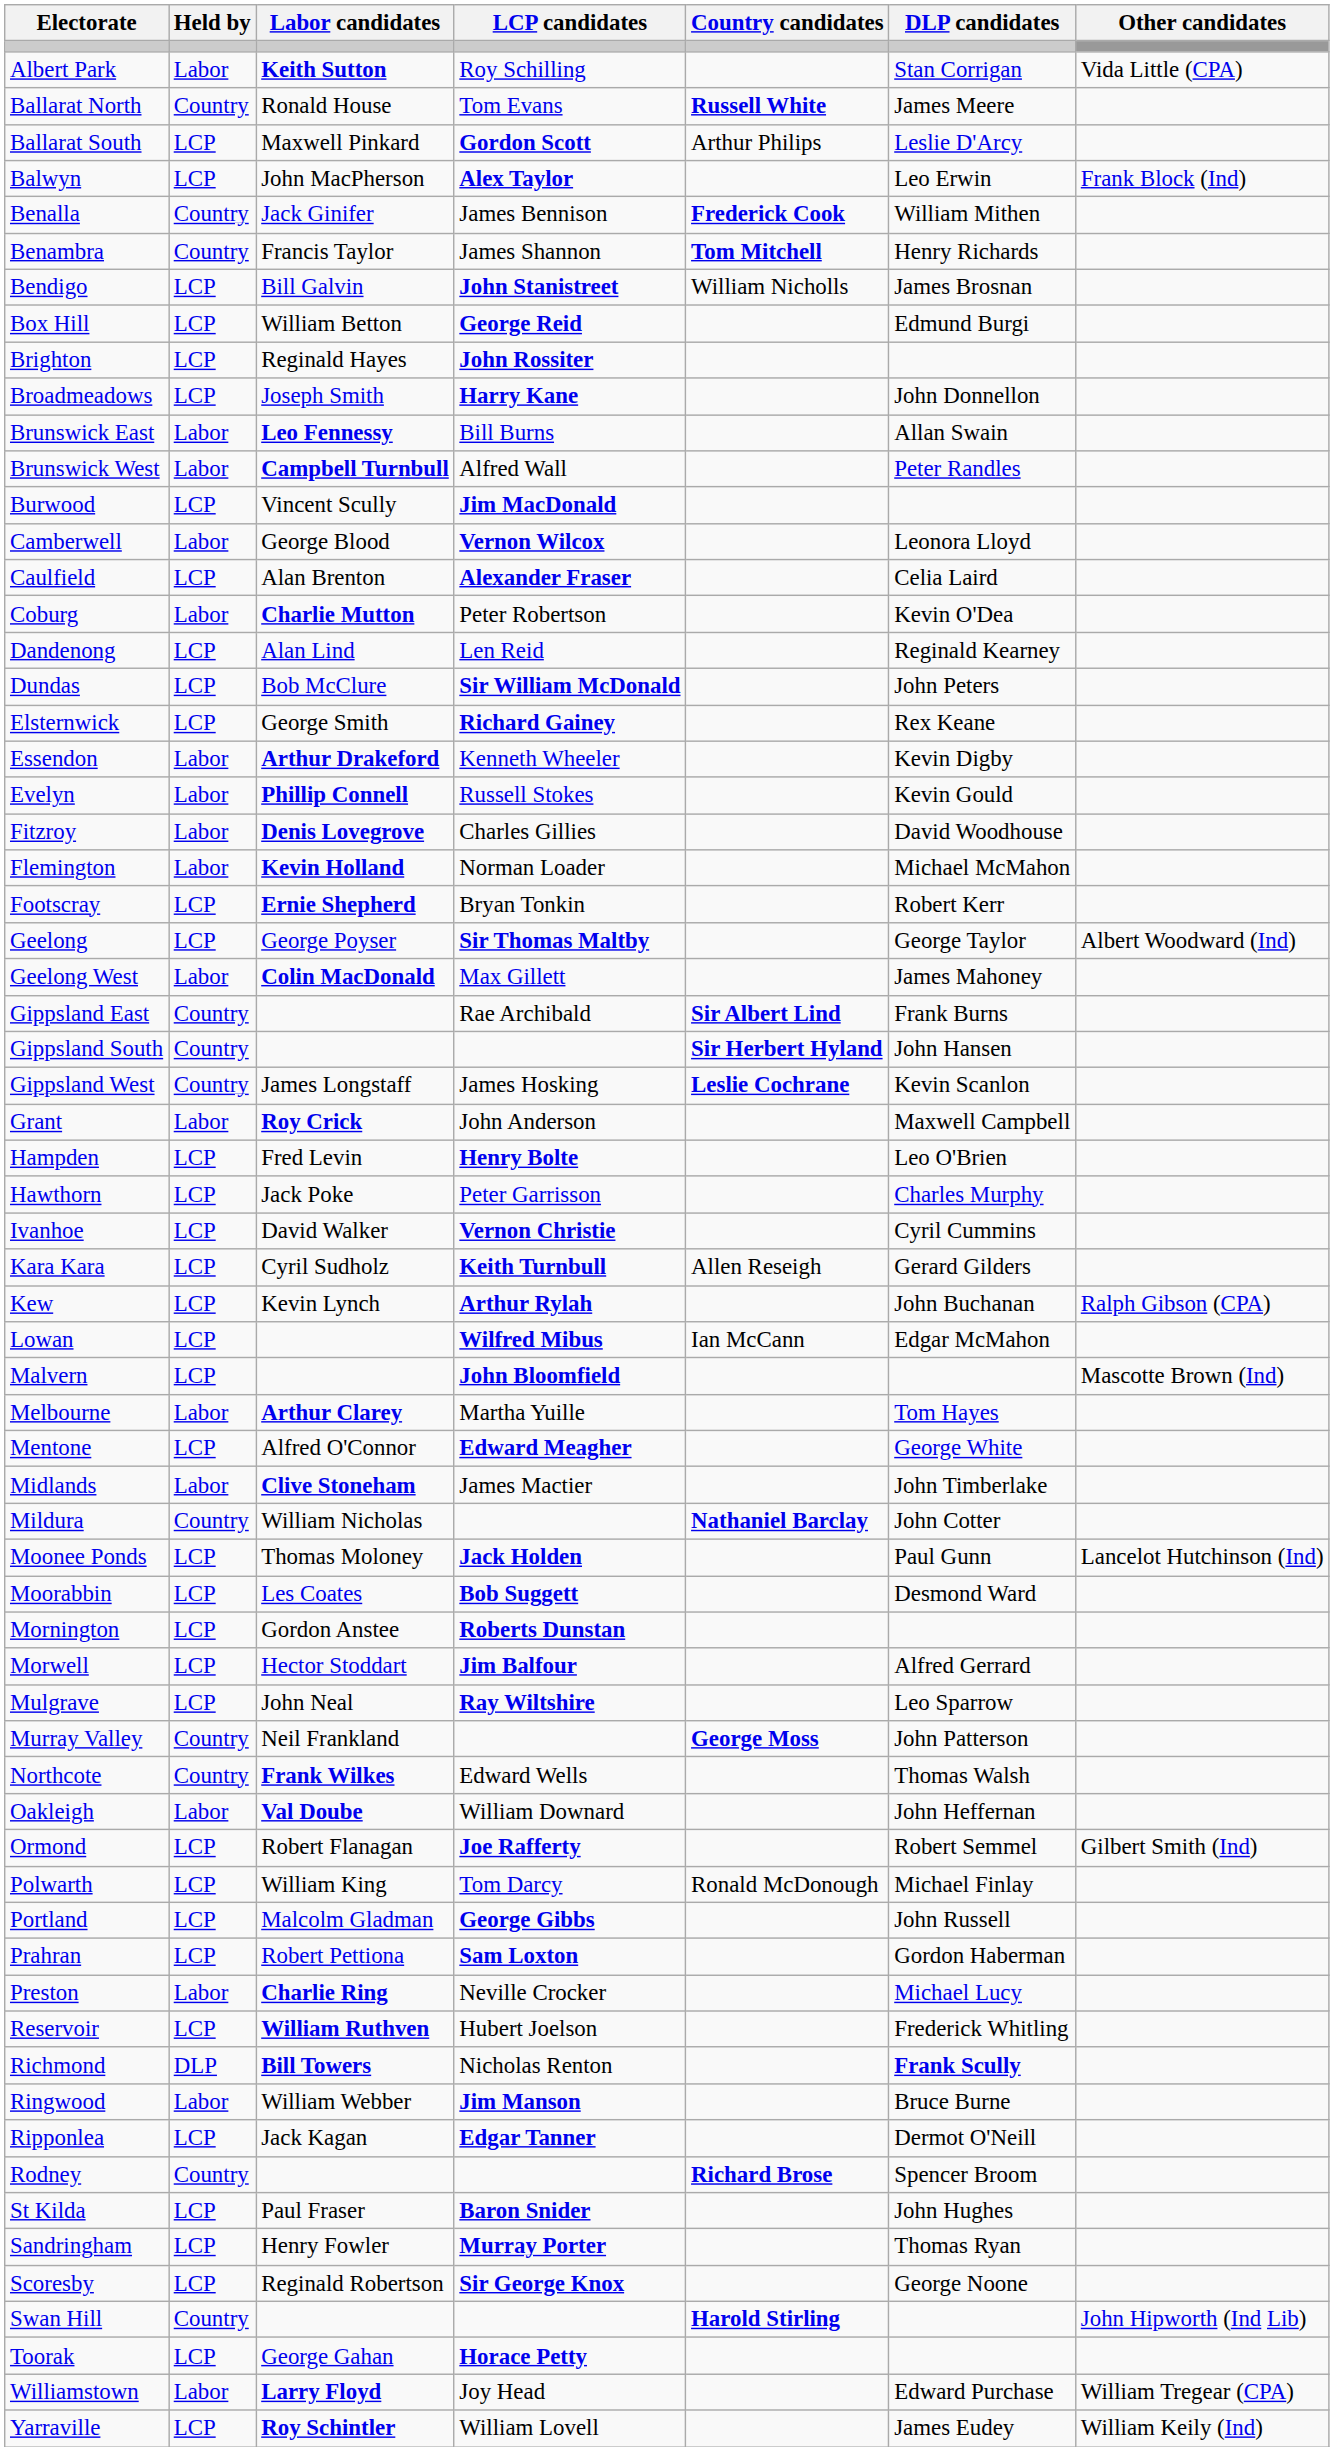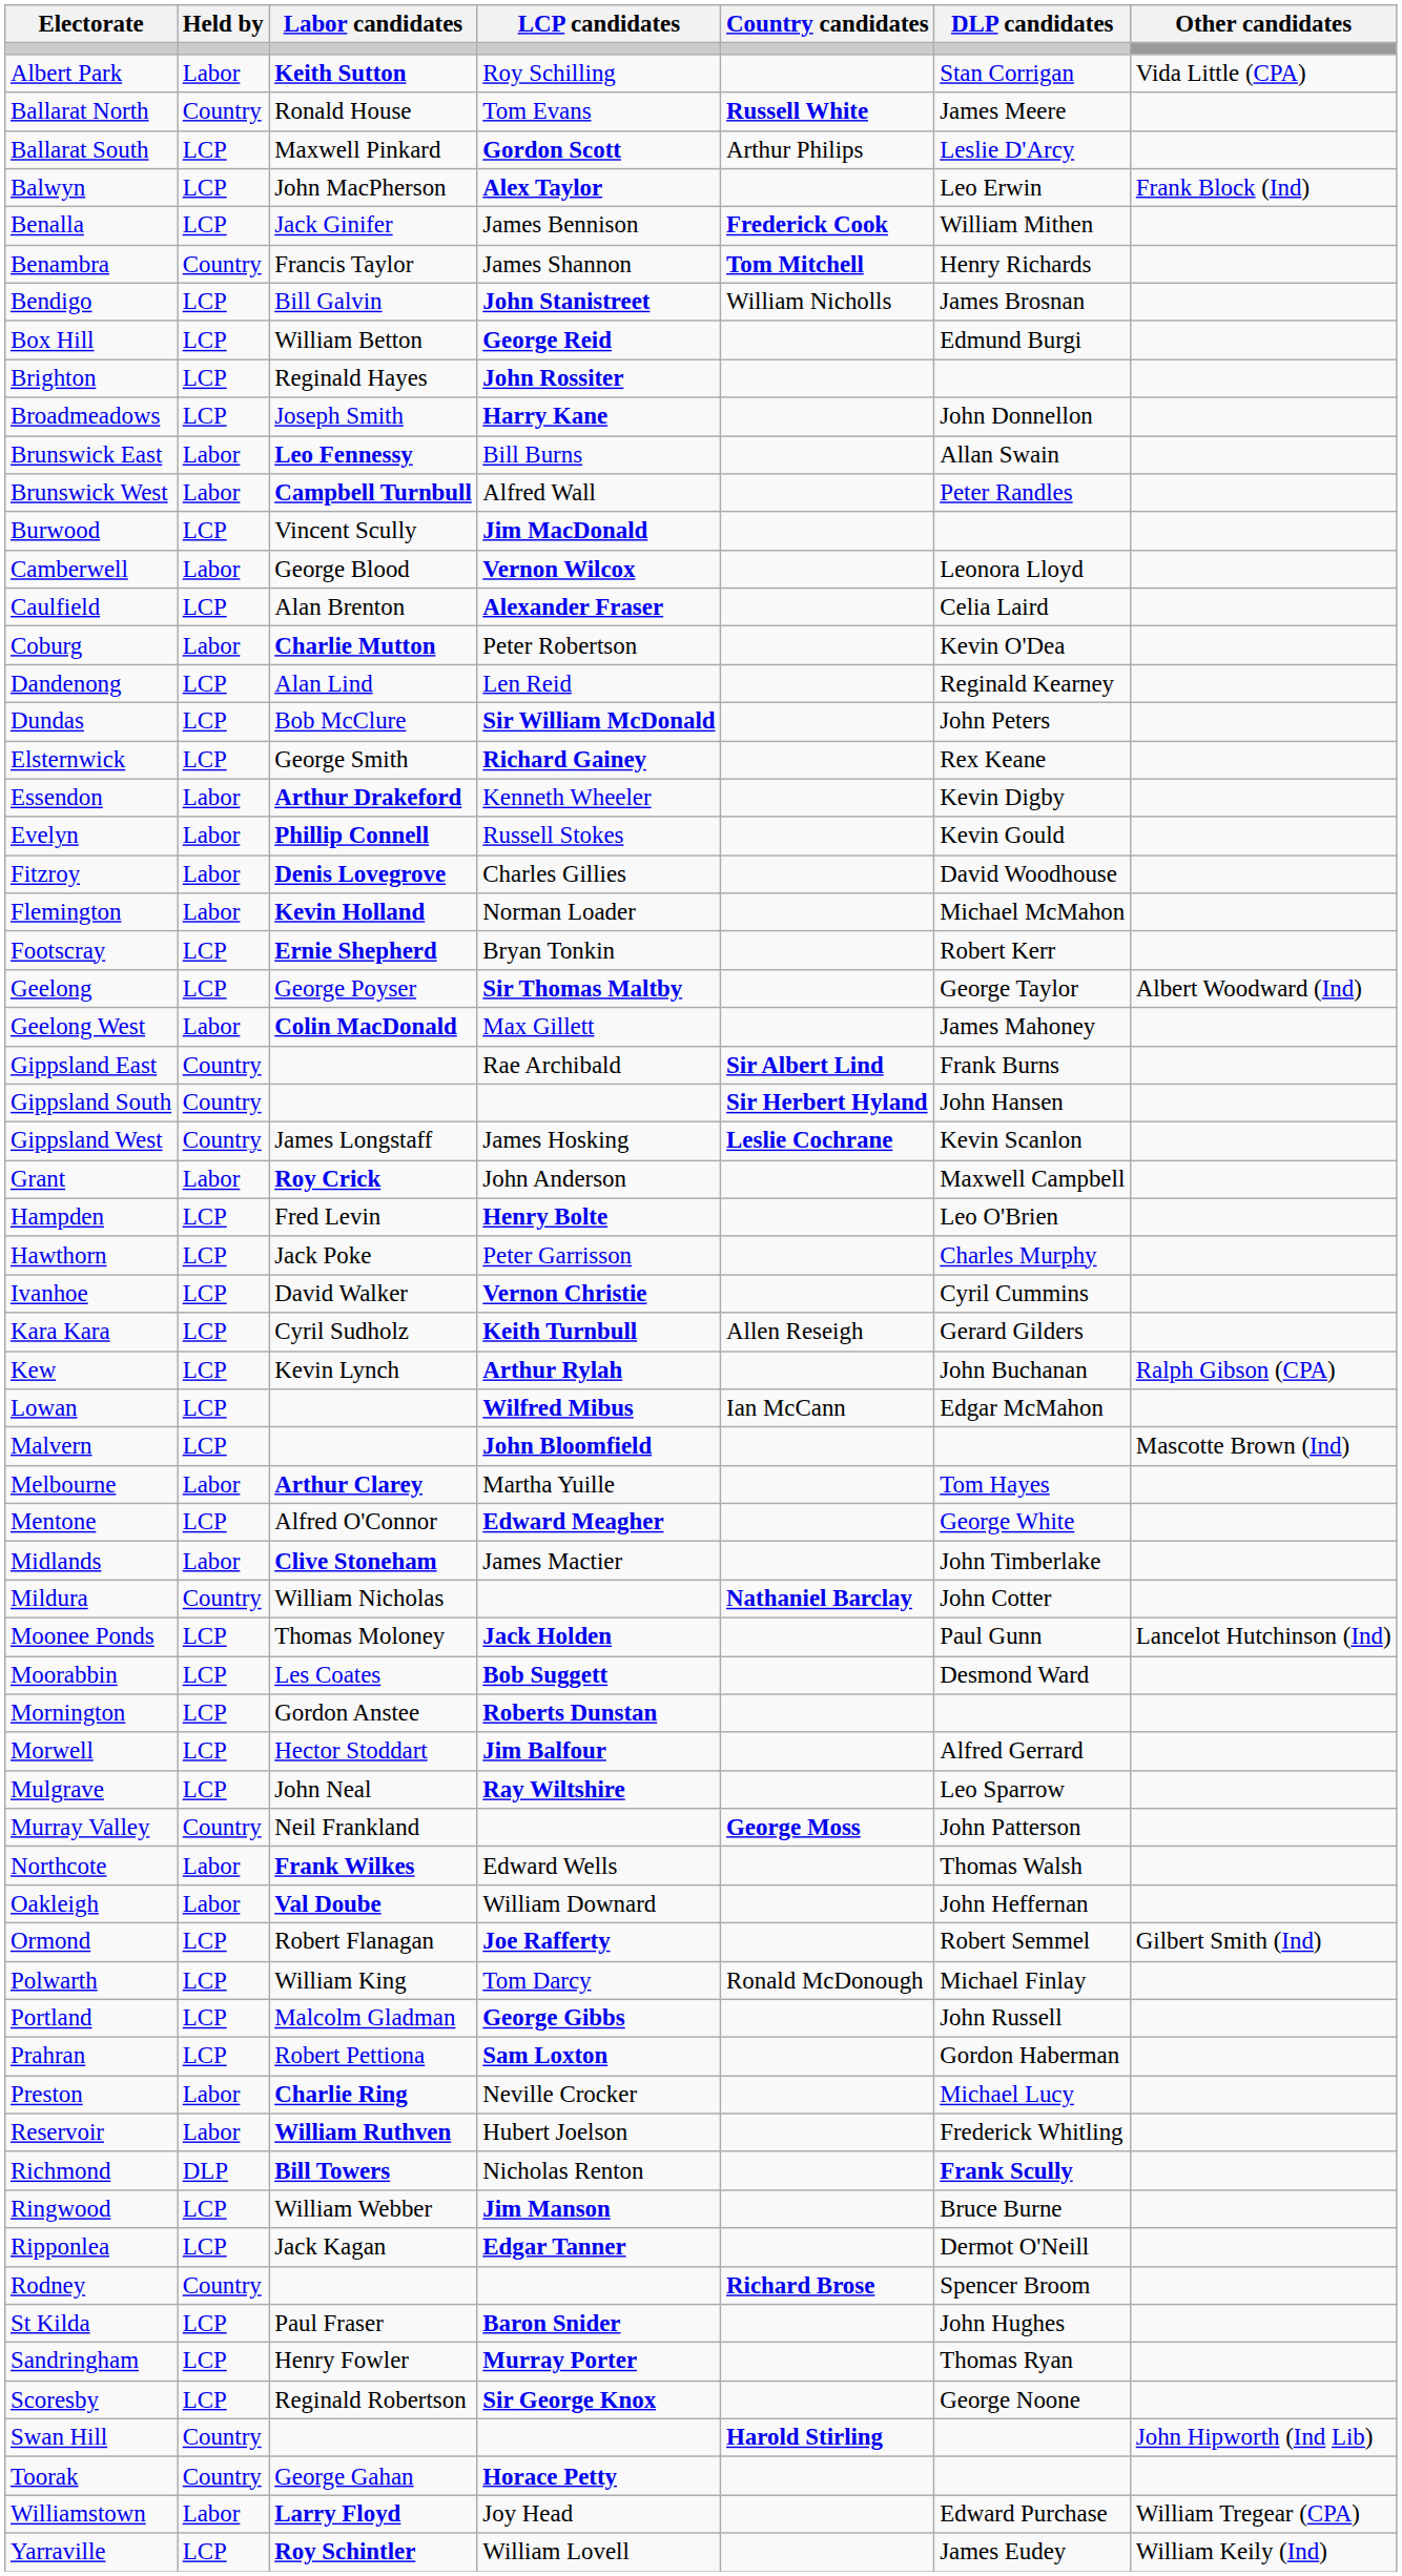Benalla | Held by: Country -> LCP
Northcote | Held by: Country -> Labor
Reservoir | Held by: LCP -> Labor
Ringwood | Held by: Labor -> LCP
Toorak | Held by: LCP -> Country
